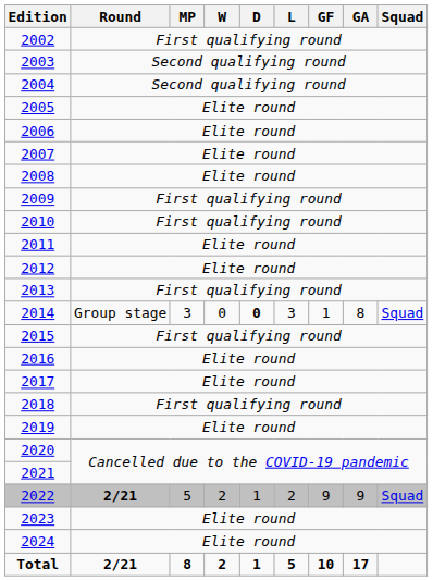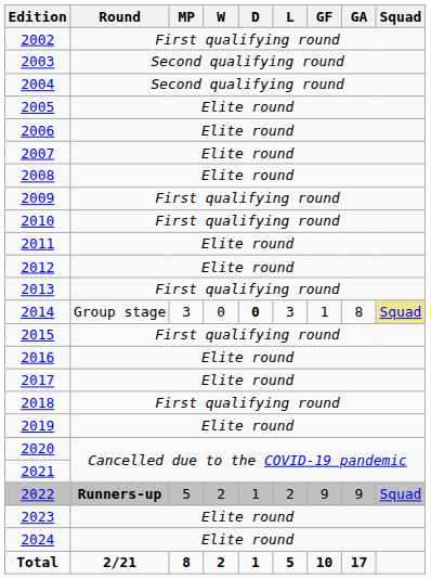2014 | Squad: no background -> khaki background
2022 | Round: 2/21 -> Runners-up
